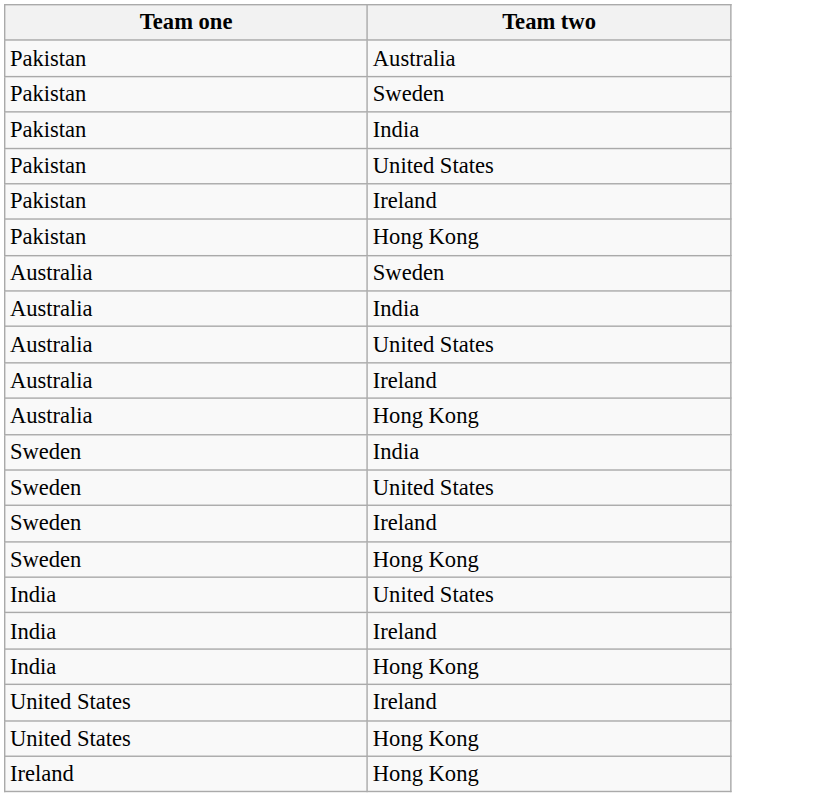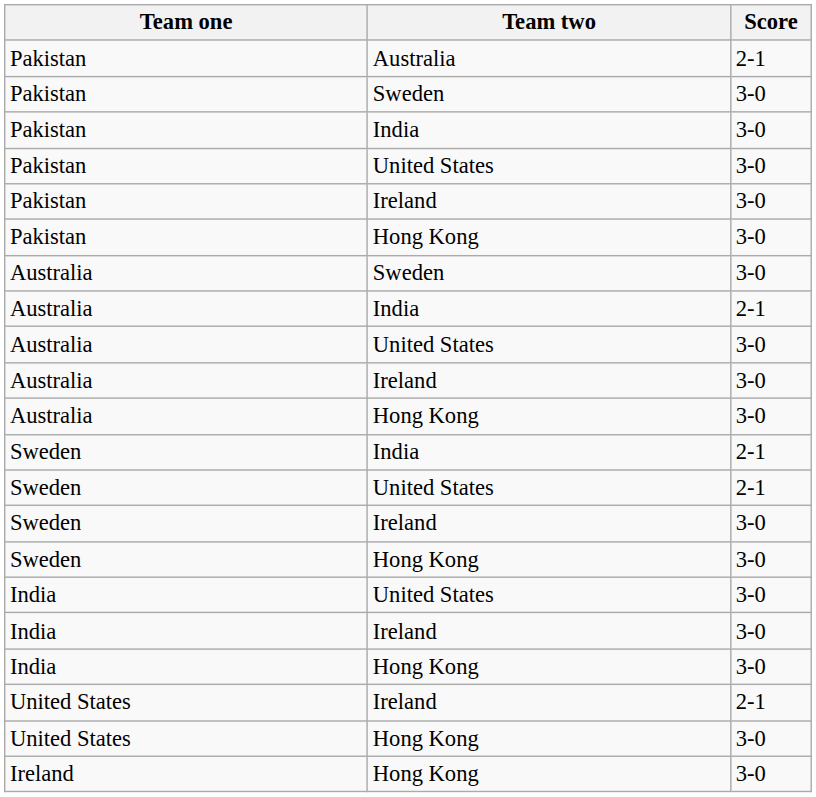+ column: Score | 2-1 | 3-0 | 3-0 | 3-0 | 3-0 | 3-0 | 3-0 | 2-1 | 3-0 | 3-0 | 3-0 | 2-1 | 2-1 | 3-0 | 3-0 | 3-0 | 3-0 | 3-0 | 2-1 | 3-0 | 3-0
